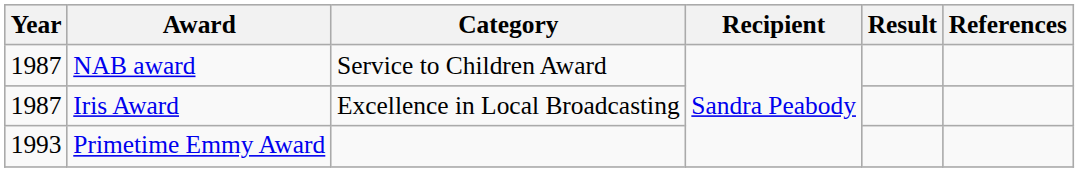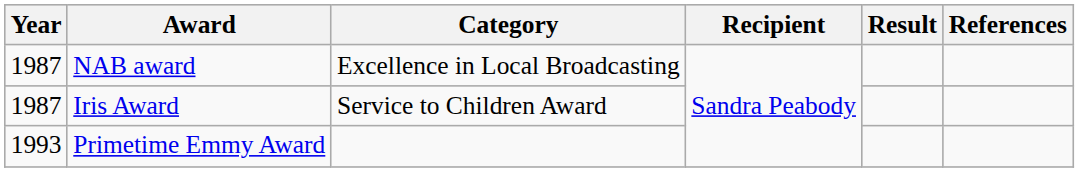NAB award | Category: Service to Children Award -> Excellence in Local Broadcasting
Iris Award | Category: Excellence in Local Broadcasting -> Service to Children Award
